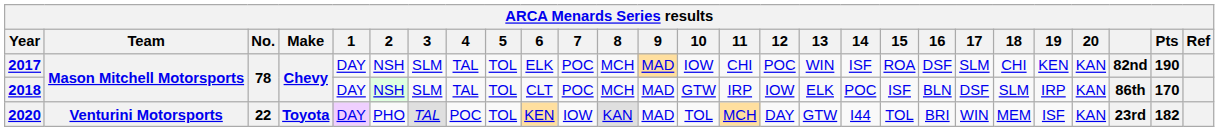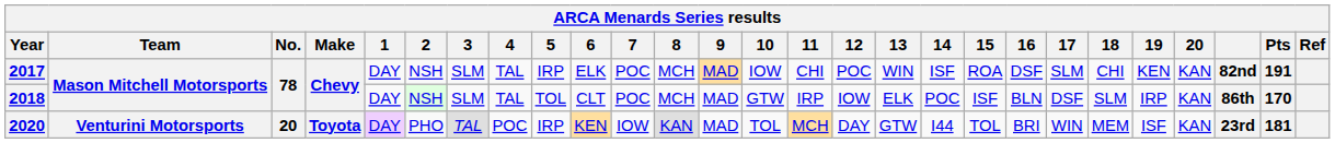2017 | 5: TOL -> IRP
2017 | Pts: 190 -> 191
2020 | No.: 22 -> 20
2020 | 5: TOL -> IRP
2020 | Pts: 182 -> 181
